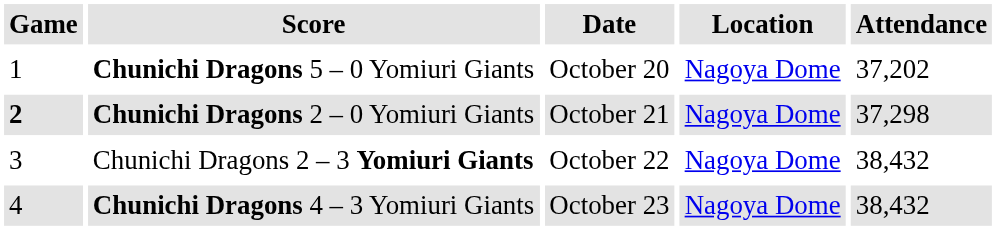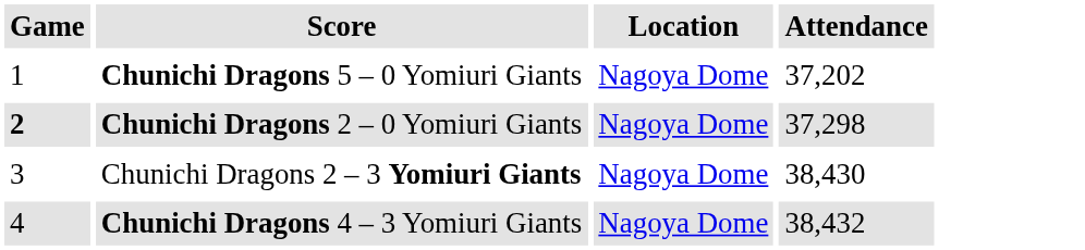- column: Date | October 20 | October 21 | October 22 | October 23
Chunichi Dragons 2 – 3 Yomiuri Giants | Attendance: 38,432 -> 38,430
